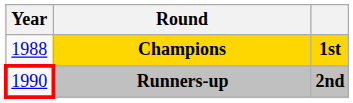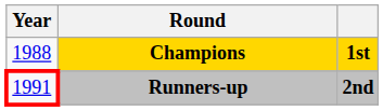Runners-up | Year: 1990 -> 1991
